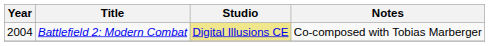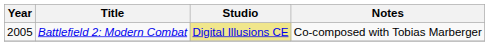Battlefield 2: Modern Combat | Year: 2004 -> 2005
